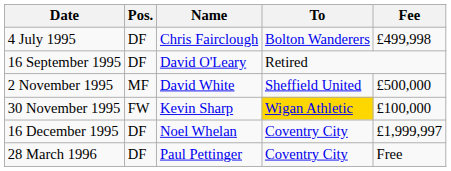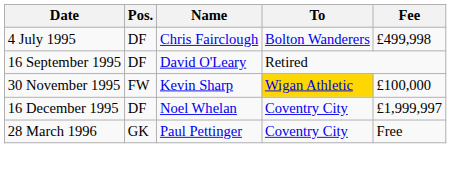- row: 2 November 1995 | MF | David White | Sheffield United | £500,000
28 March 1996 | Pos.: DF -> GK
